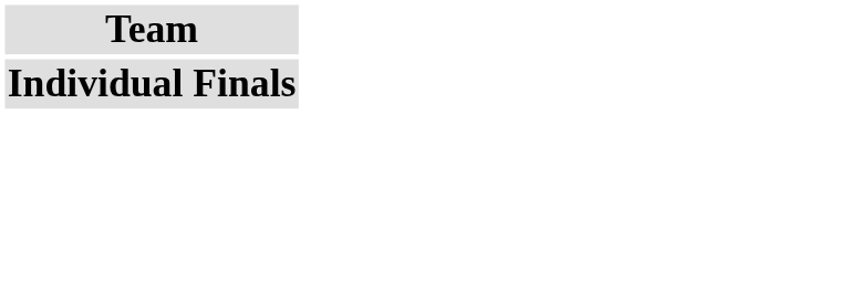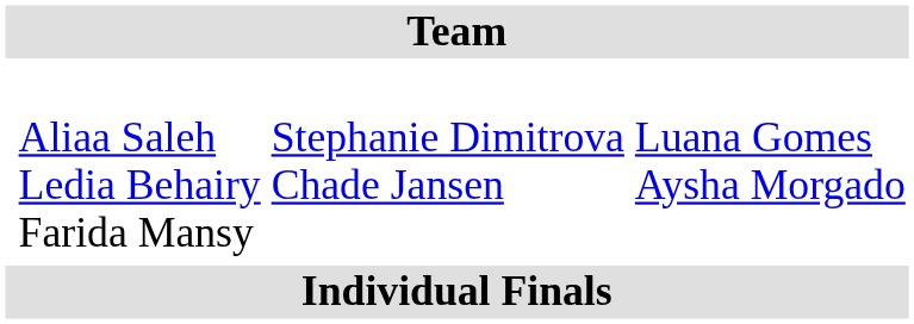+ row: Aliaa Saleh Ledia Behairy Farida Mansy | Stephanie Dimitrova Chade Jansen | Luana Gomes Aysha Morgado
